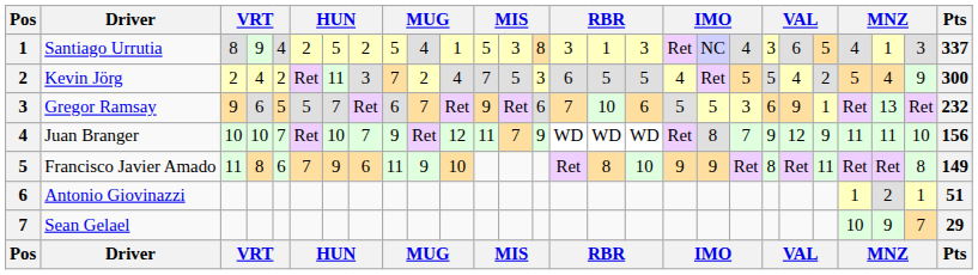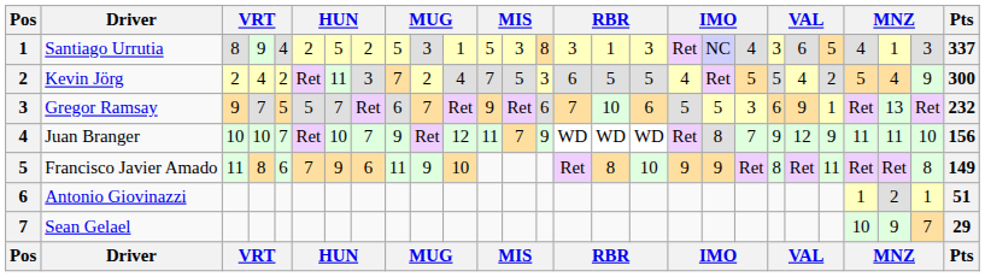Santiago Urrutia | column 10: 4 -> 3
Gregor Ramsay | column 4: 6 -> 7
